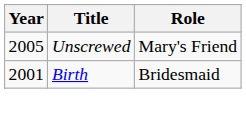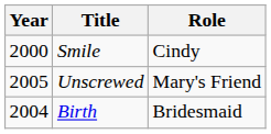+ row: 2000 | Smile | Cindy
Birth | Year: 2001 -> 2004
